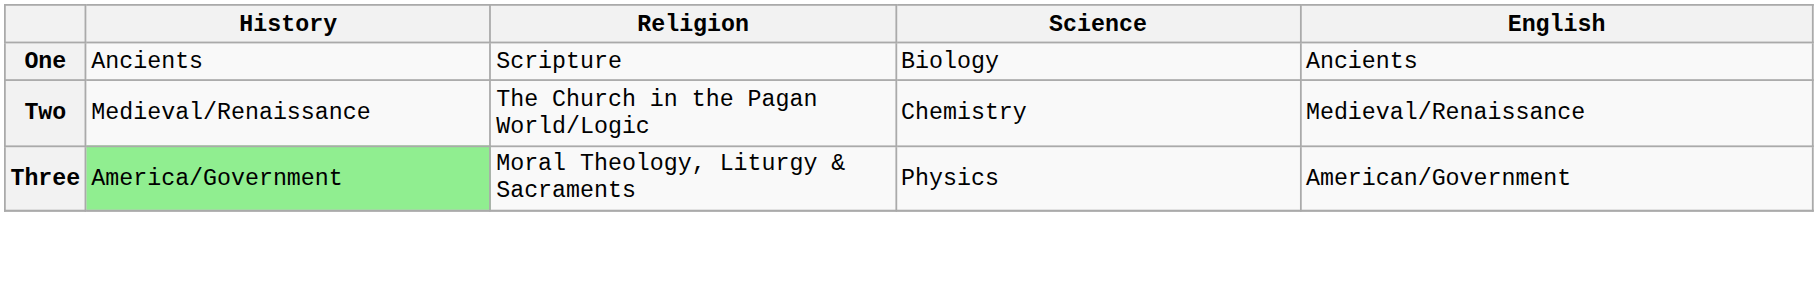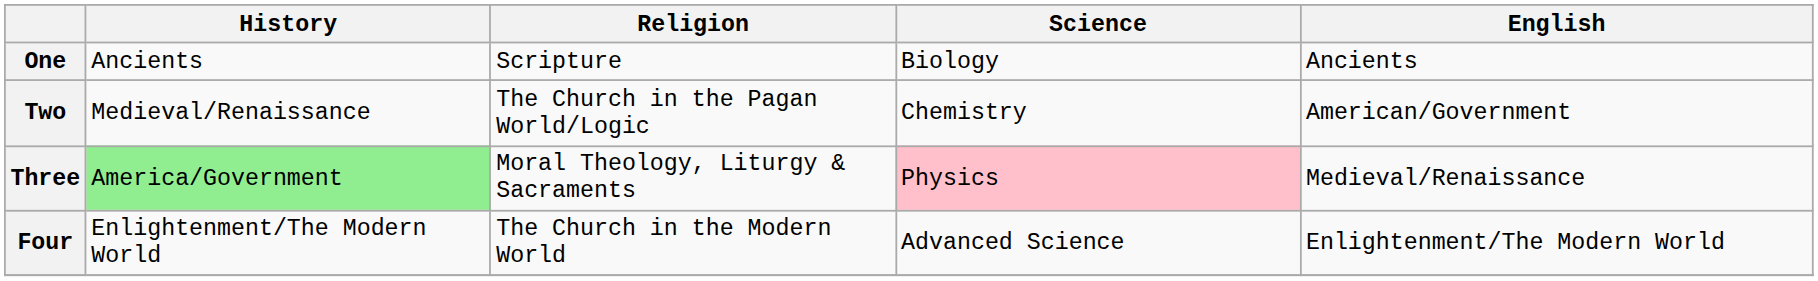Two | English: Medieval/Renaissance -> American/Government
Three | Science: no background -> pink background
Three | English: American/Government -> Medieval/Renaissance
+ row: Four | Enlightenment/The Modern World | The Church in the Modern World | Advanced Science | Enlightenment/The Modern World
